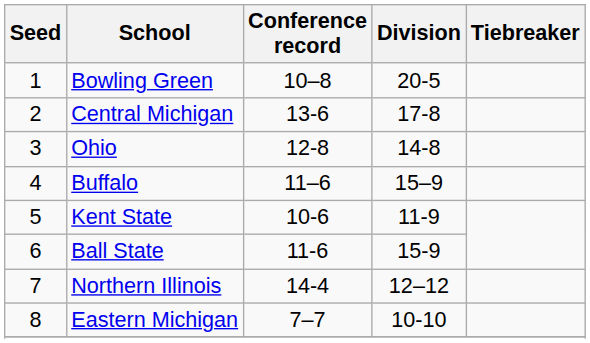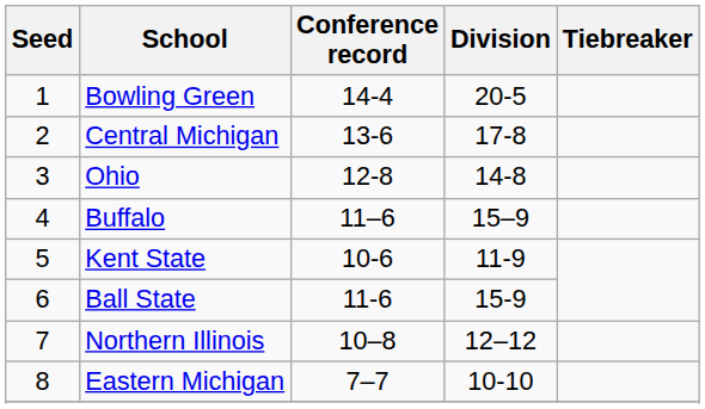Bowling Green | Conference record: 10–8 -> 14-4
Northern Illinois | Conference record: 14-4 -> 10–8
